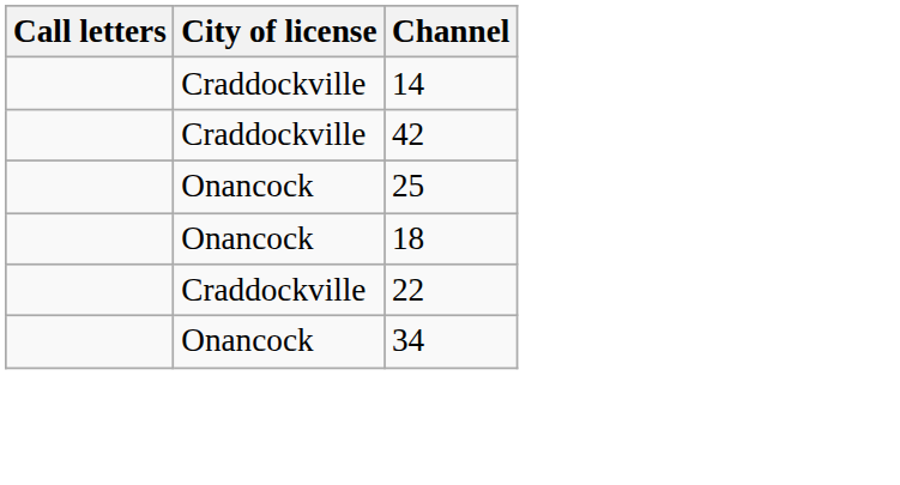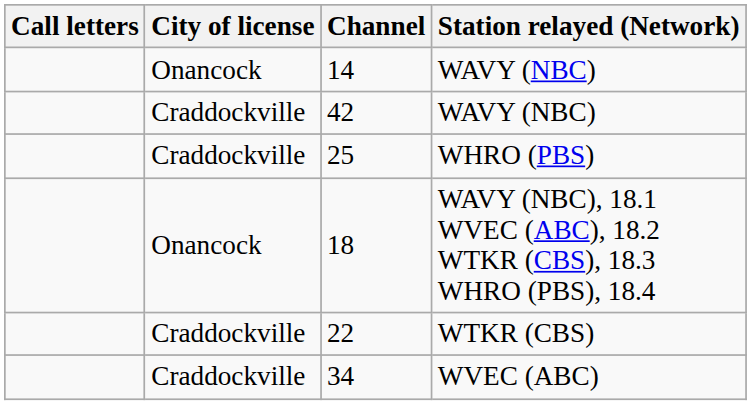+ column: Station relayed (Network) | WAVY (NBC) | WAVY (NBC) | WHRO (PBS) | WAVY (NBC), 18.1 WVEC (ABC), 18.2 WTKR (CBS), 18.3 WHRO (PBS), 18.4 | WTKR (CBS) | WVEC (ABC)
14 | City of license: Craddockville -> Onancock
25 | City of license: Onancock -> Craddockville
34 | City of license: Onancock -> Craddockville
